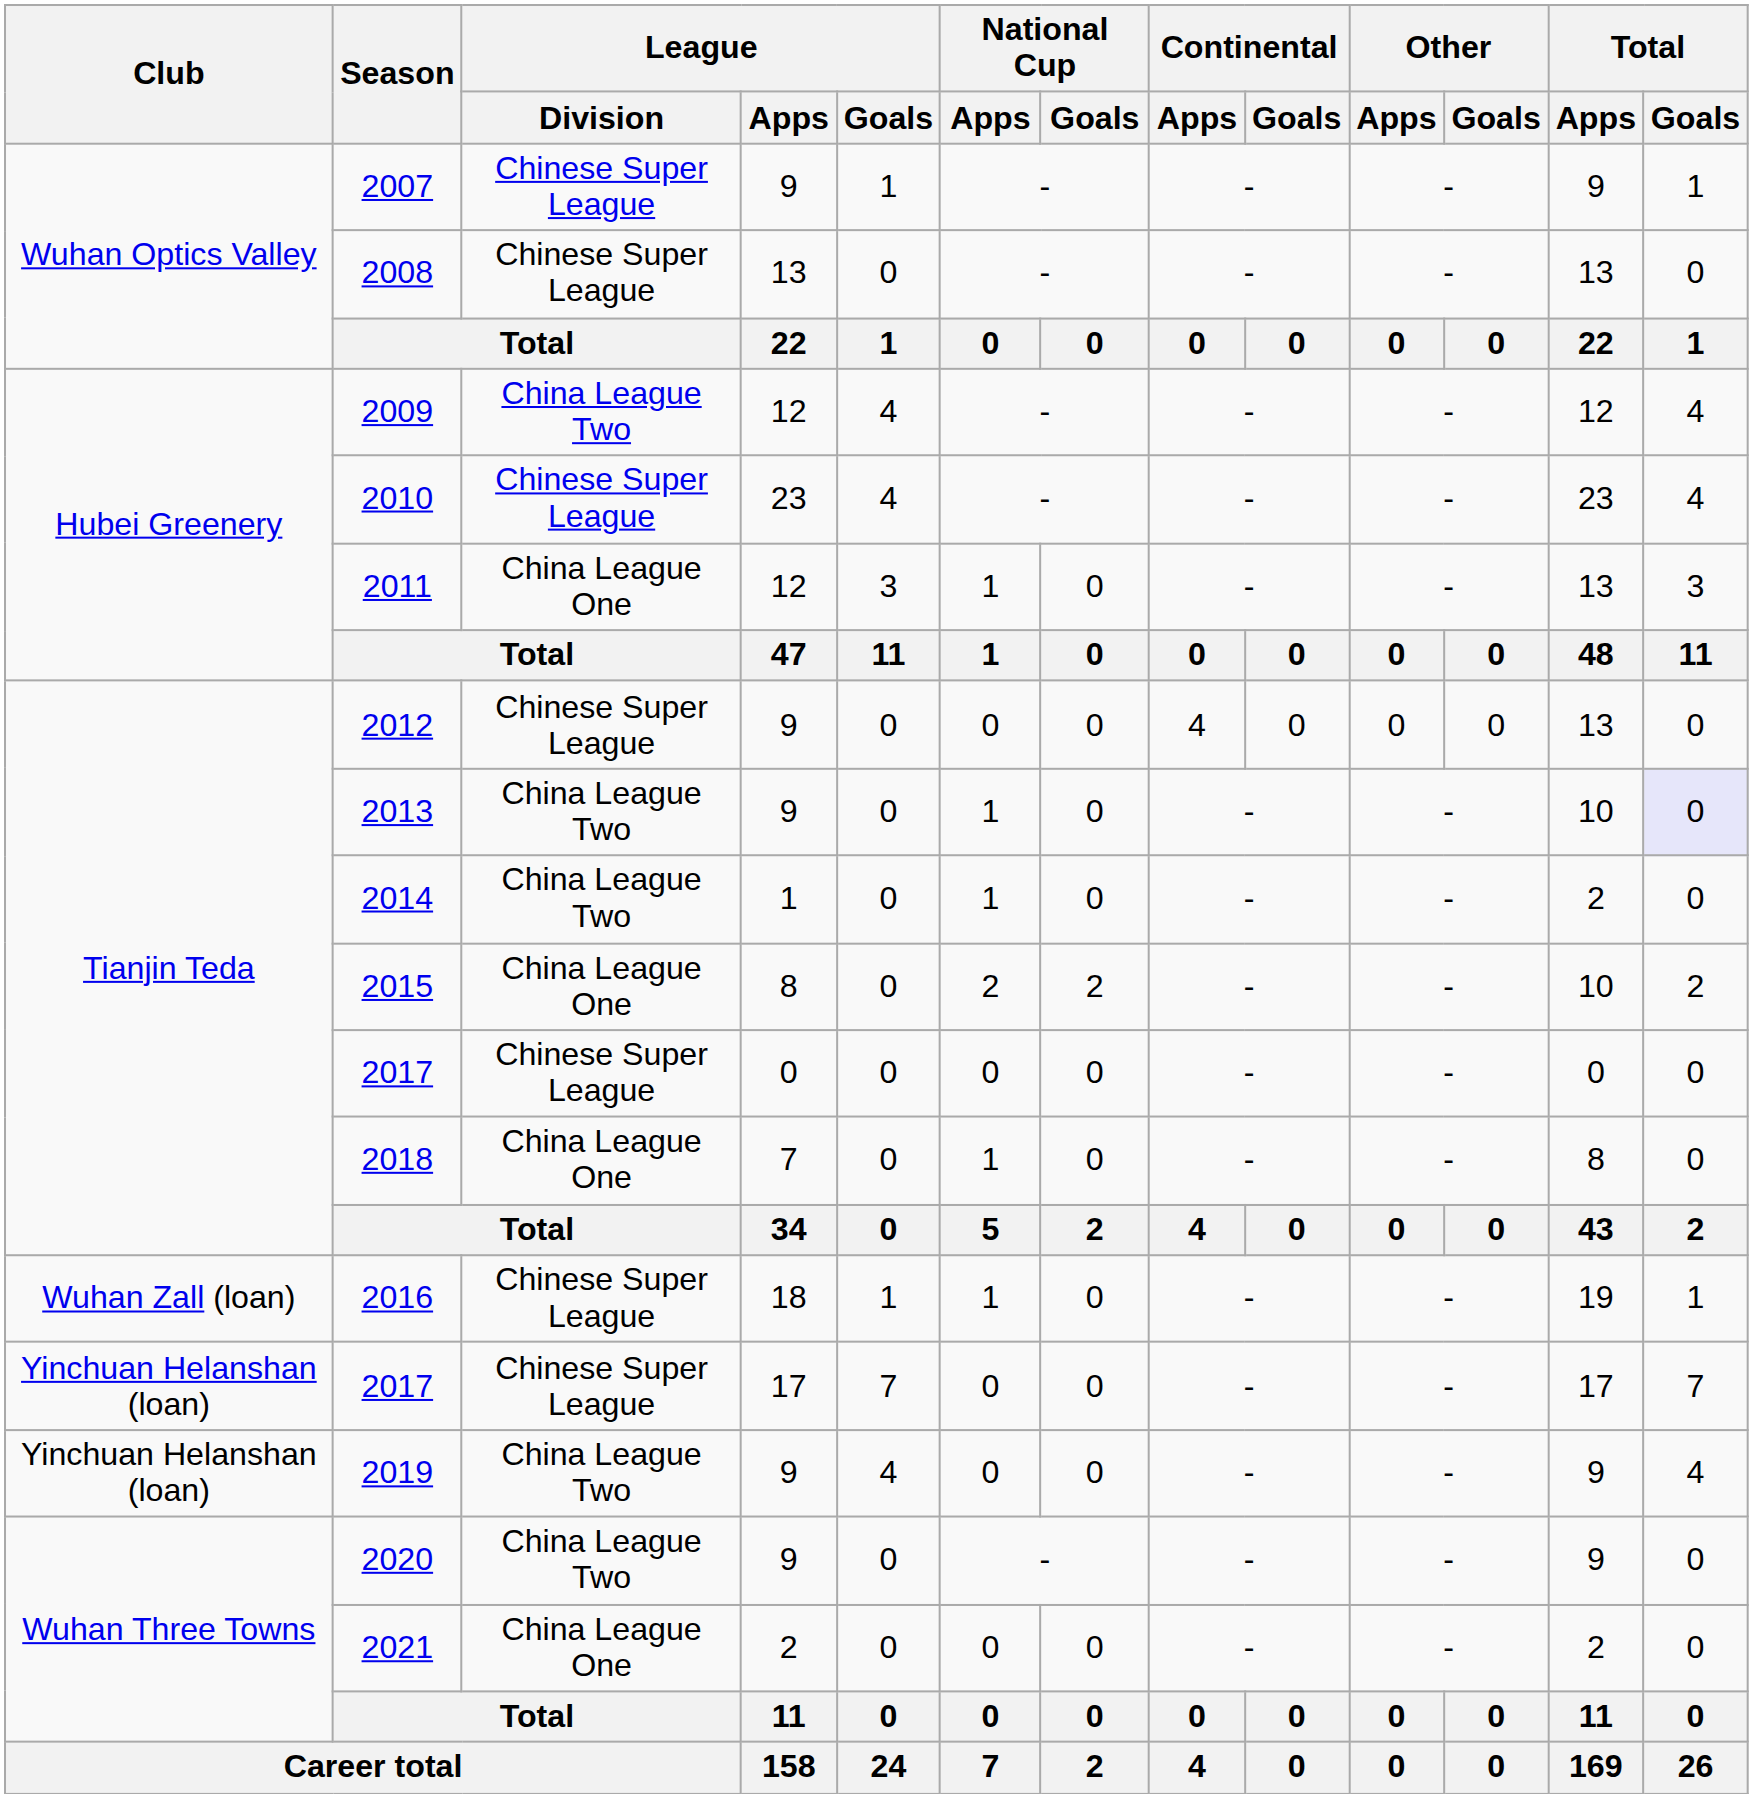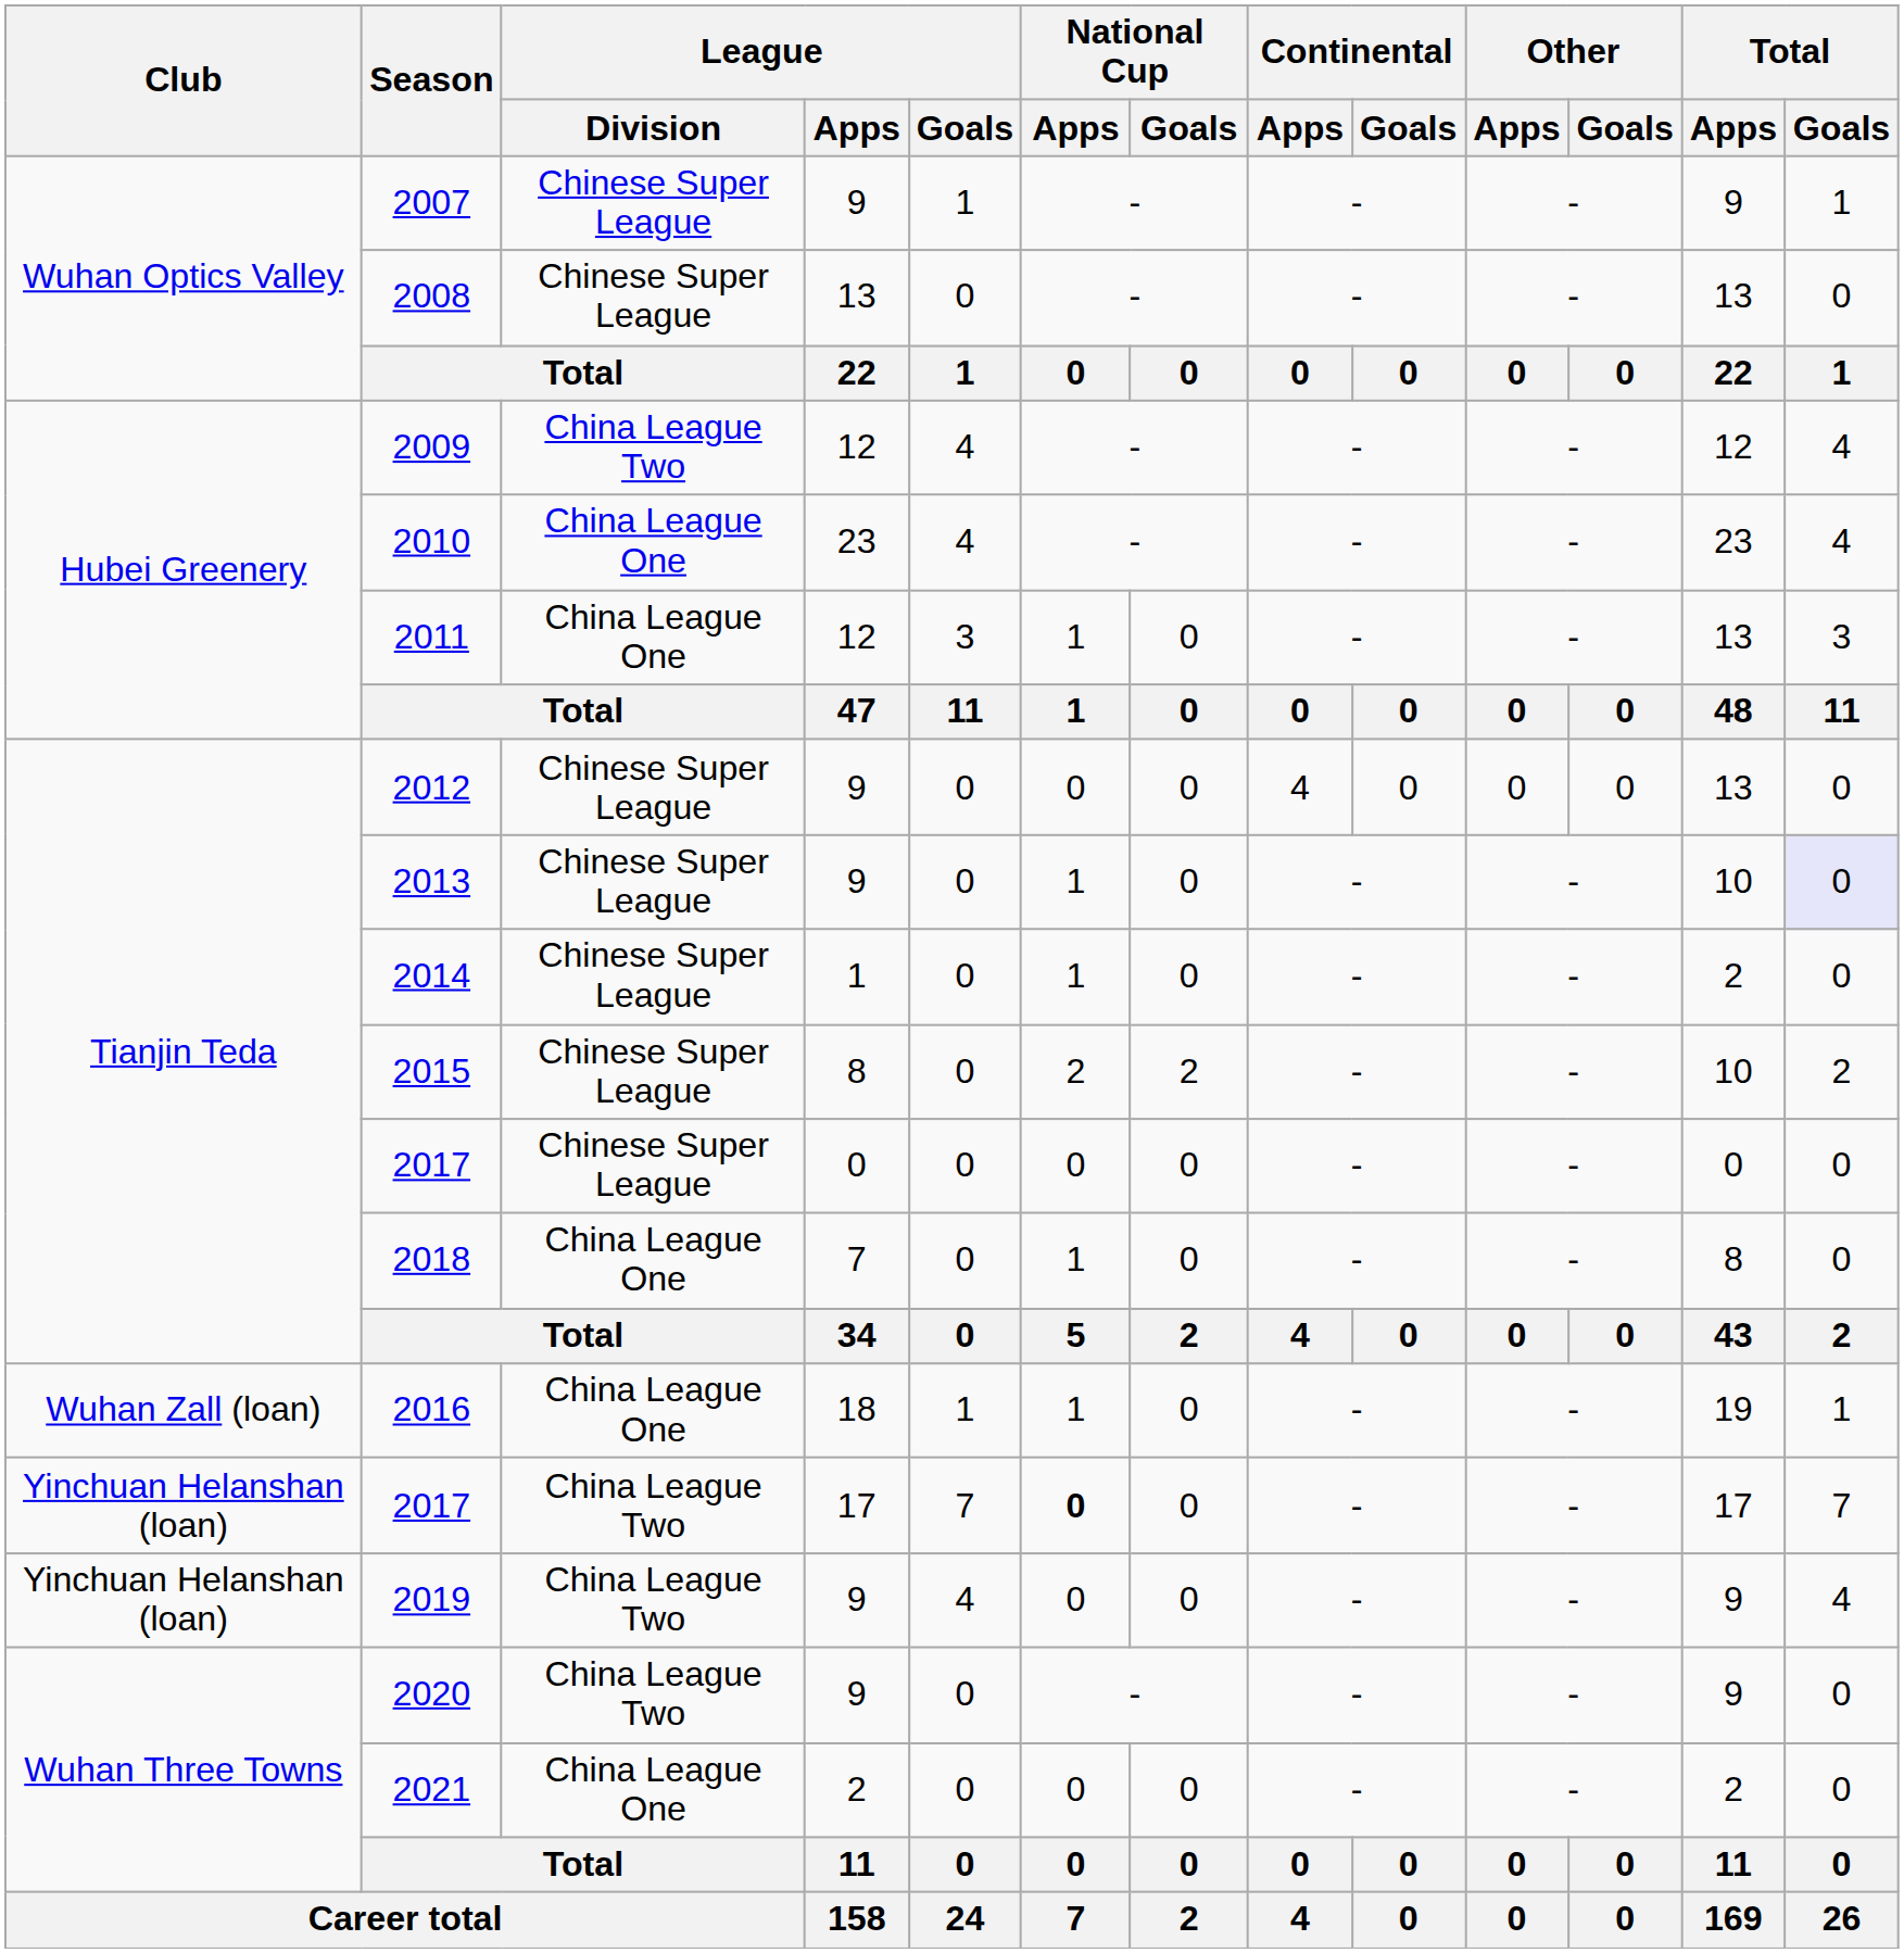2010 | League / Division: Chinese Super League -> China League One
2013 | League / Division: China League Two -> Chinese Super League
2014 | League / Division: China League Two -> Chinese Super League
2015 | League / Division: China League One -> Chinese Super League
2016 | League / Division: Chinese Super League -> China League One
2017 / 17 | League / Division: Chinese Super League -> China League Two
2017 / 17 | National Cup / Apps: normal -> bold
